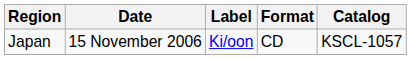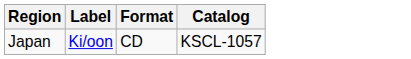- column: Date | 15 November 2006
